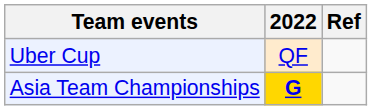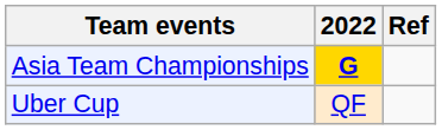rows swapped: Asia Team Championships <-> Uber Cup
